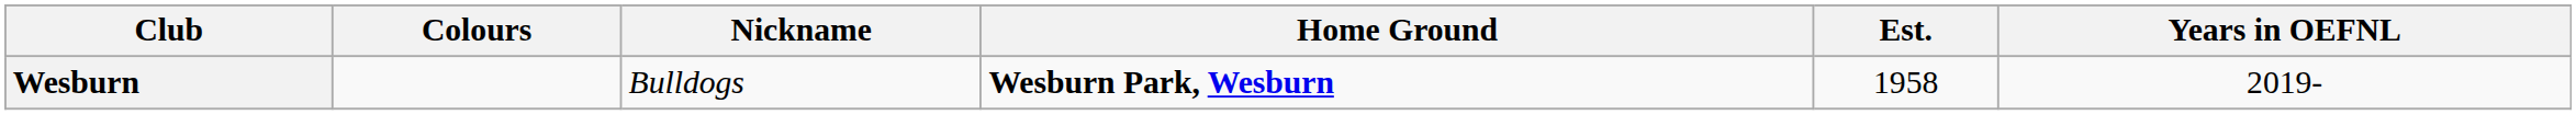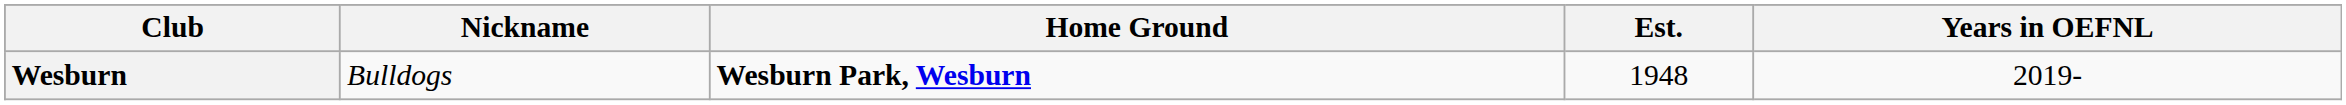- column: Colours
Wesburn | Est.: 1958 -> 1948
